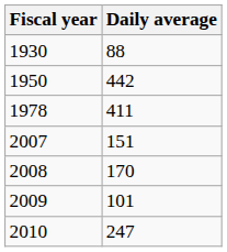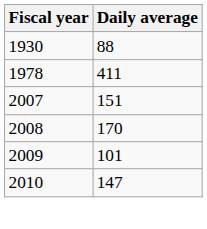- row: 1950 | 442
2010 | Daily average: 247 -> 147
